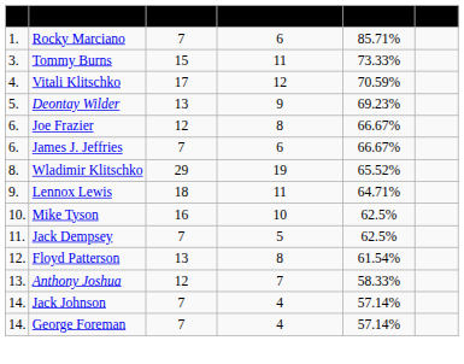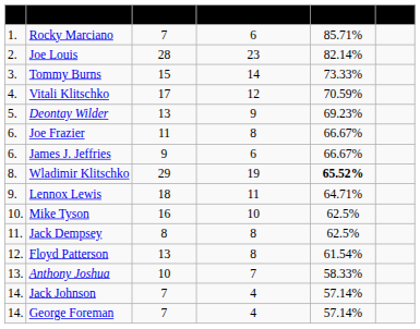+ row: 2. | Joe Louis | 28 | 23 | 82.14%
Tommy Burns | Title fight stoppages: 11 -> 14
Joe Frazier | Title fights: 12 -> 11
James J. Jeffries | Title fights: 7 -> 9
Wladimir Klitschko | Percentage: normal -> bold
Jack Dempsey | Title fights: 7 -> 8
Jack Dempsey | Title fight stoppages: 5 -> 8
Anthony Joshua | Title fights: 12 -> 10
